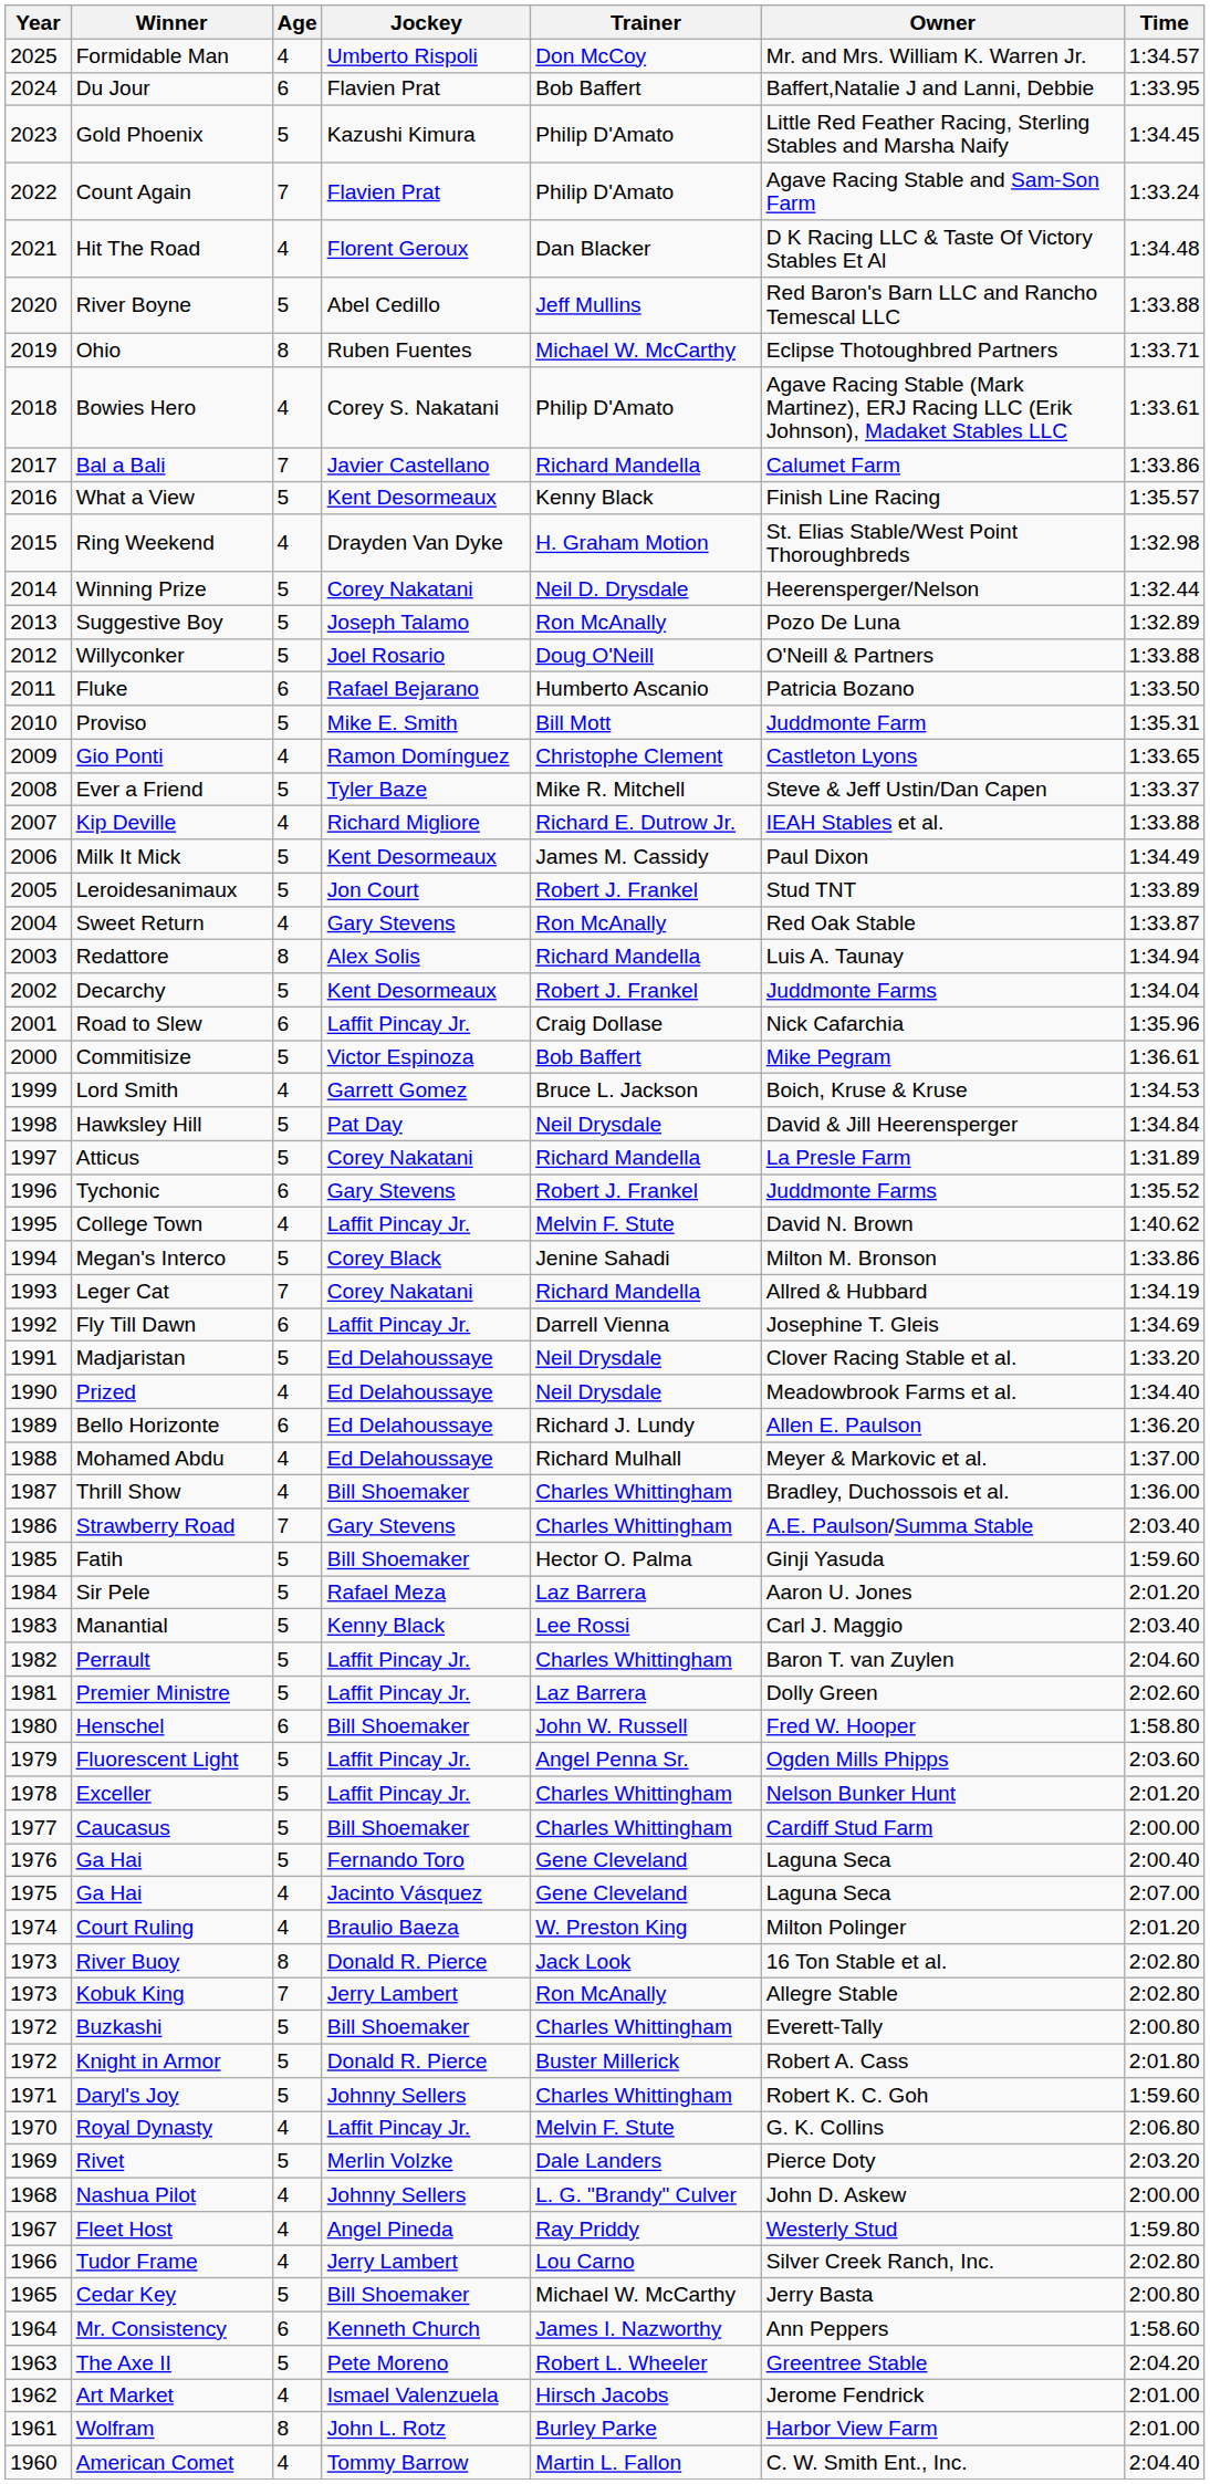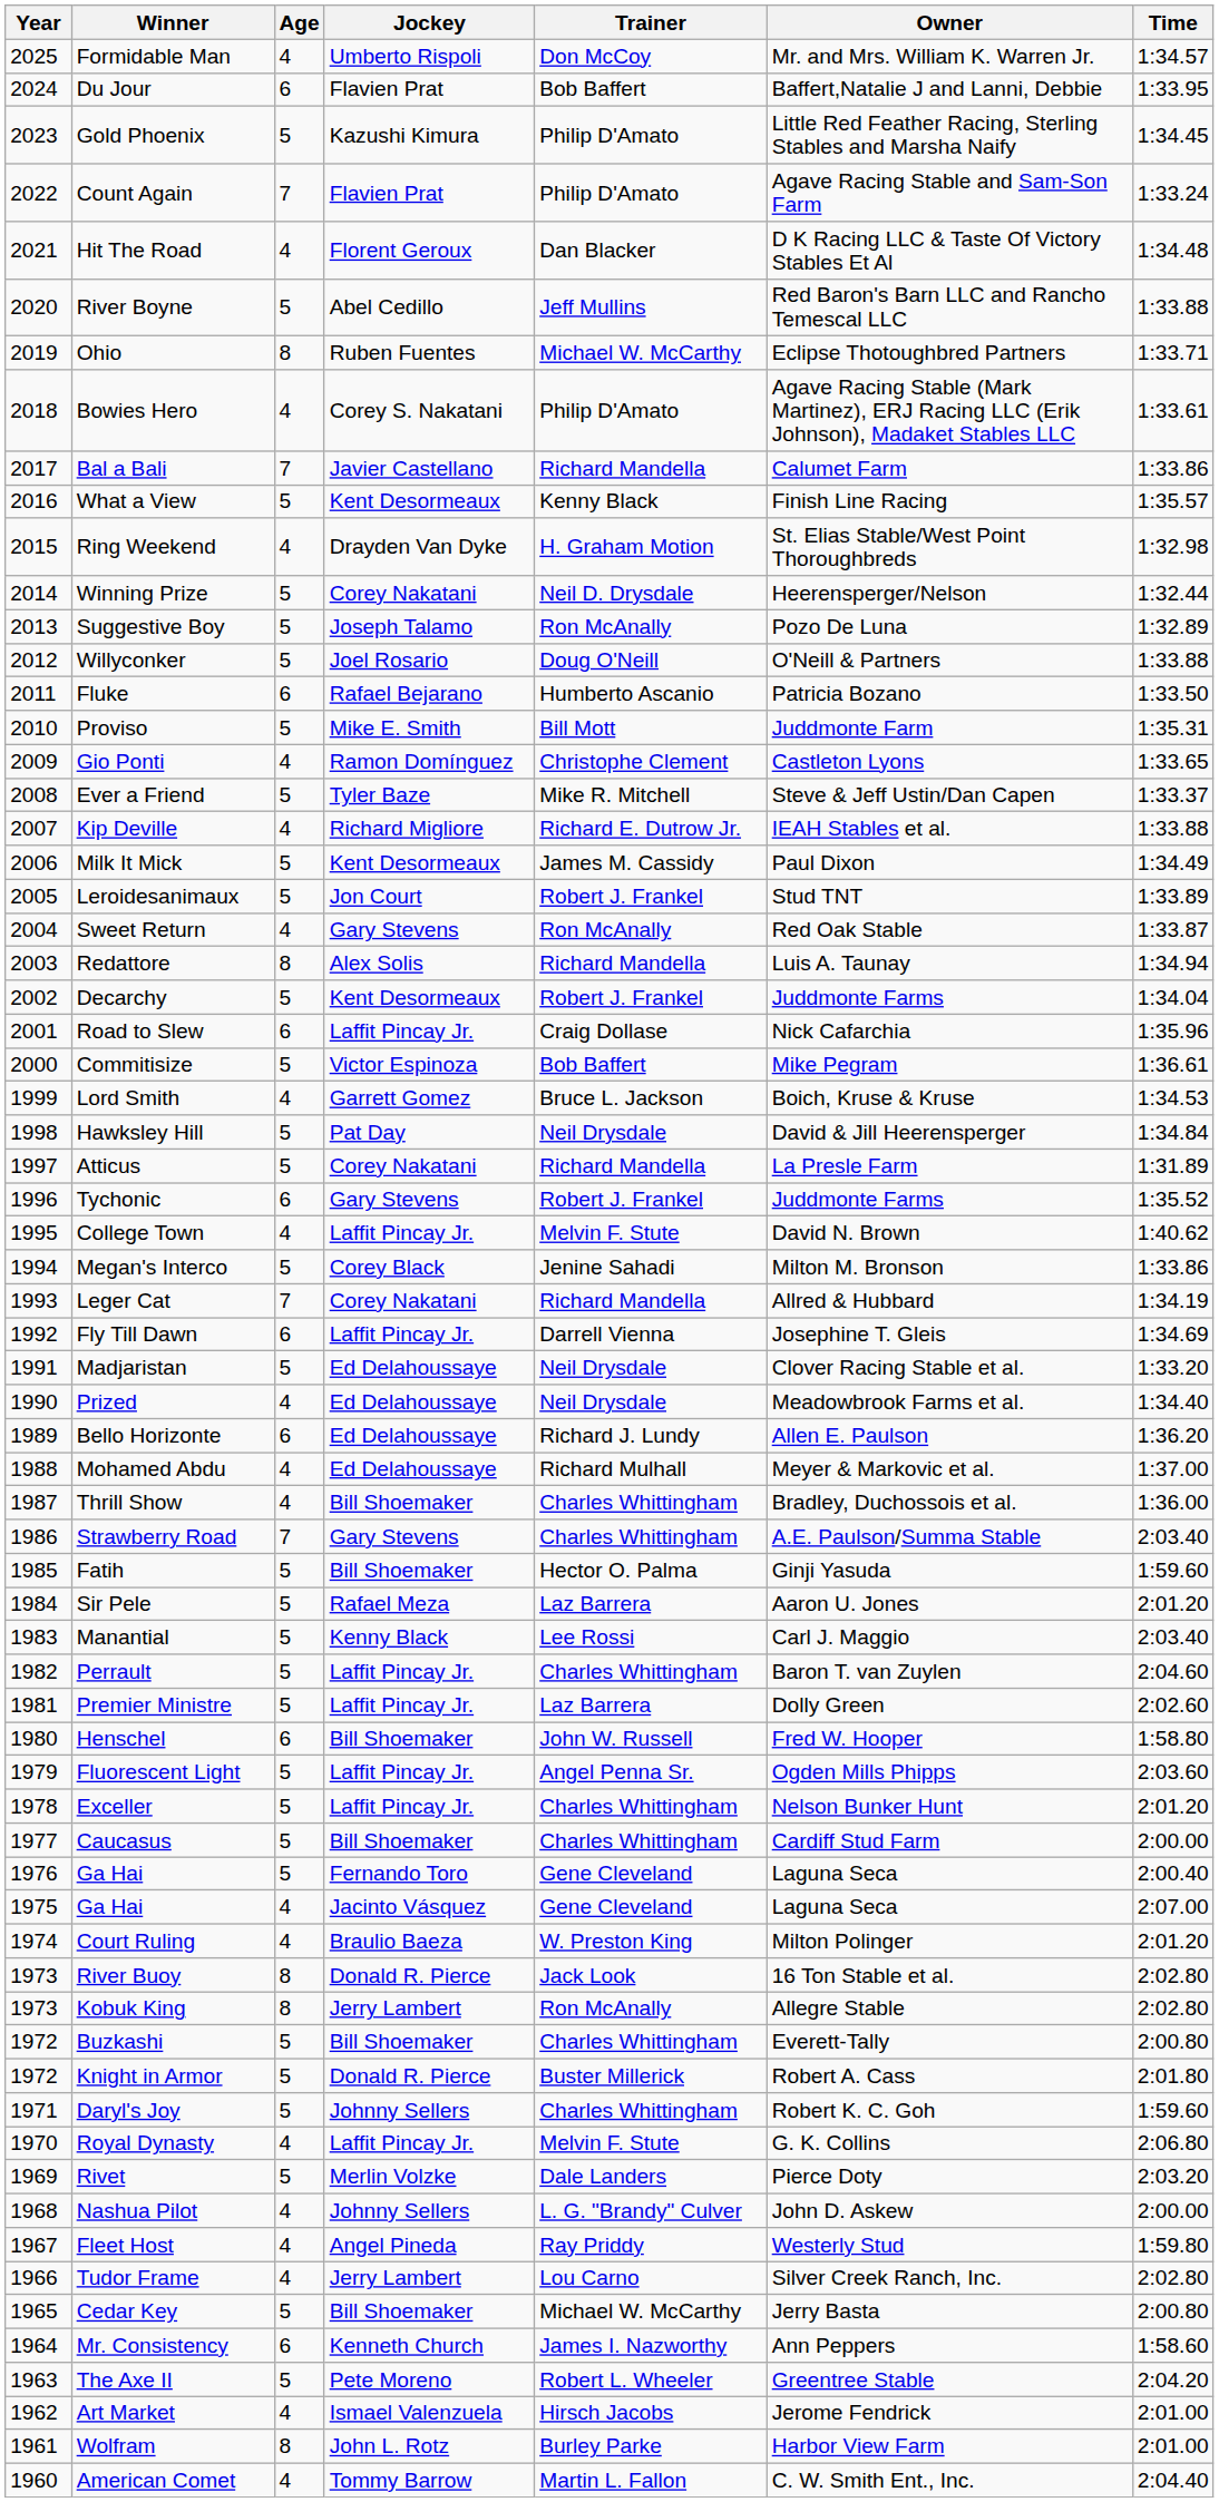Kobuk King | Age: 7 -> 8
